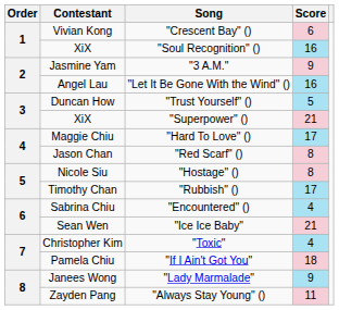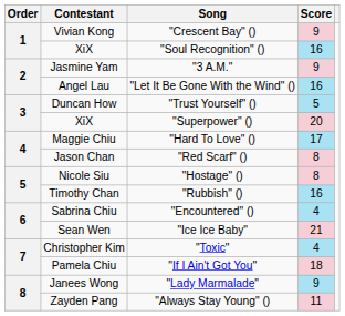"Crescent Bay" () | Score: 6 -> 9
"Superpower" () | Score: 21 -> 20
"Rubbish" () | Score: 17 -> 16
